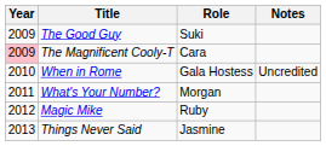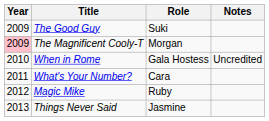The Magnificent Cooly-T | Role: Cara -> Morgan
What's Your Number? | Role: Morgan -> Cara
